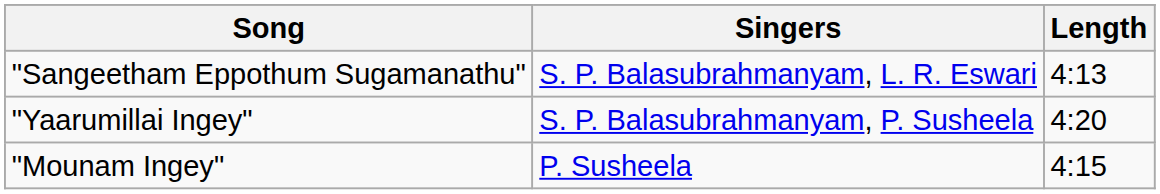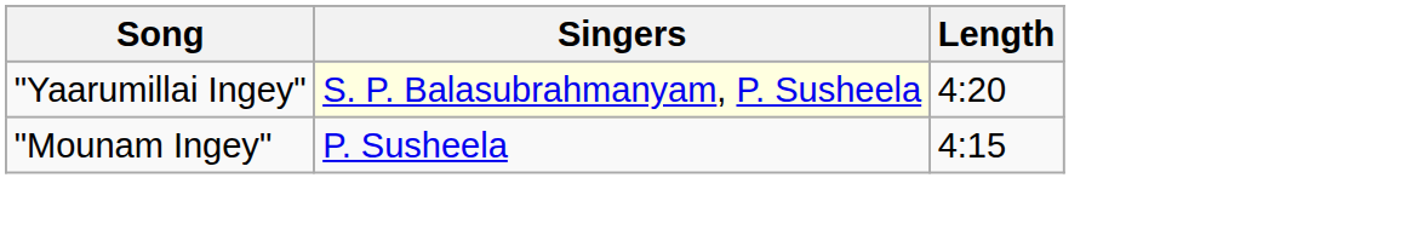- row: "Sangeetham Eppothum Sugamanathu" | S. P. Balasubrahmanyam, L. R. Eswari | 4:13
"Yaarumillai Ingey" | Singers: no background -> lightyellow background
